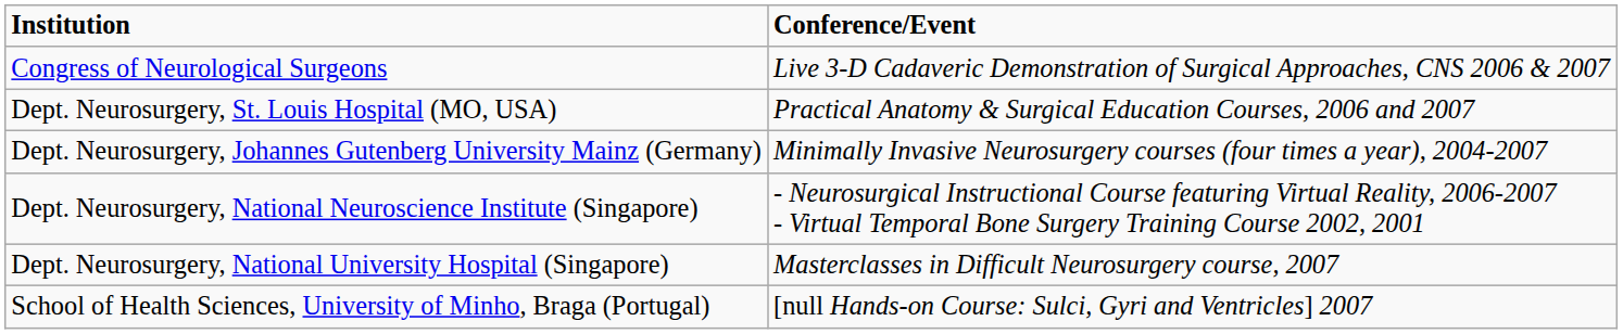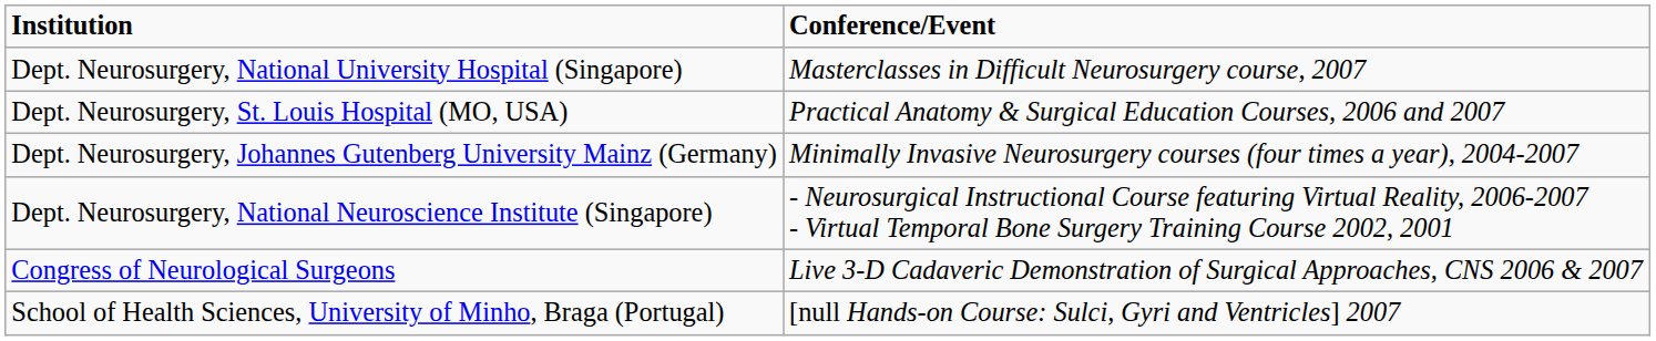rows swapped: Congress of Neurological Surgeons <-> Dept. Neurosurgery, National University Hospital (Singapore)
